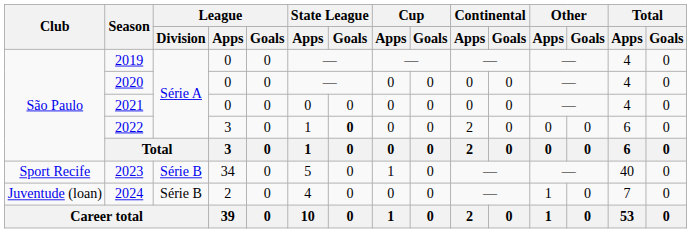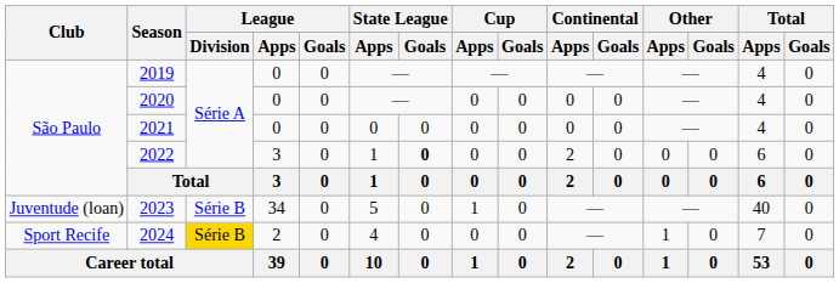2023 | Club: Sport Recife -> Juventude (loan)
2024 | Club: Juventude (loan) -> Sport Recife
2024 | League / Division: no background -> gold background
